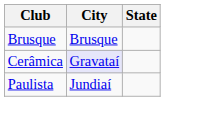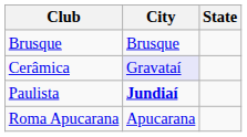Paulista | City: normal -> bold
+ row: Roma Apucarana | Apucarana
